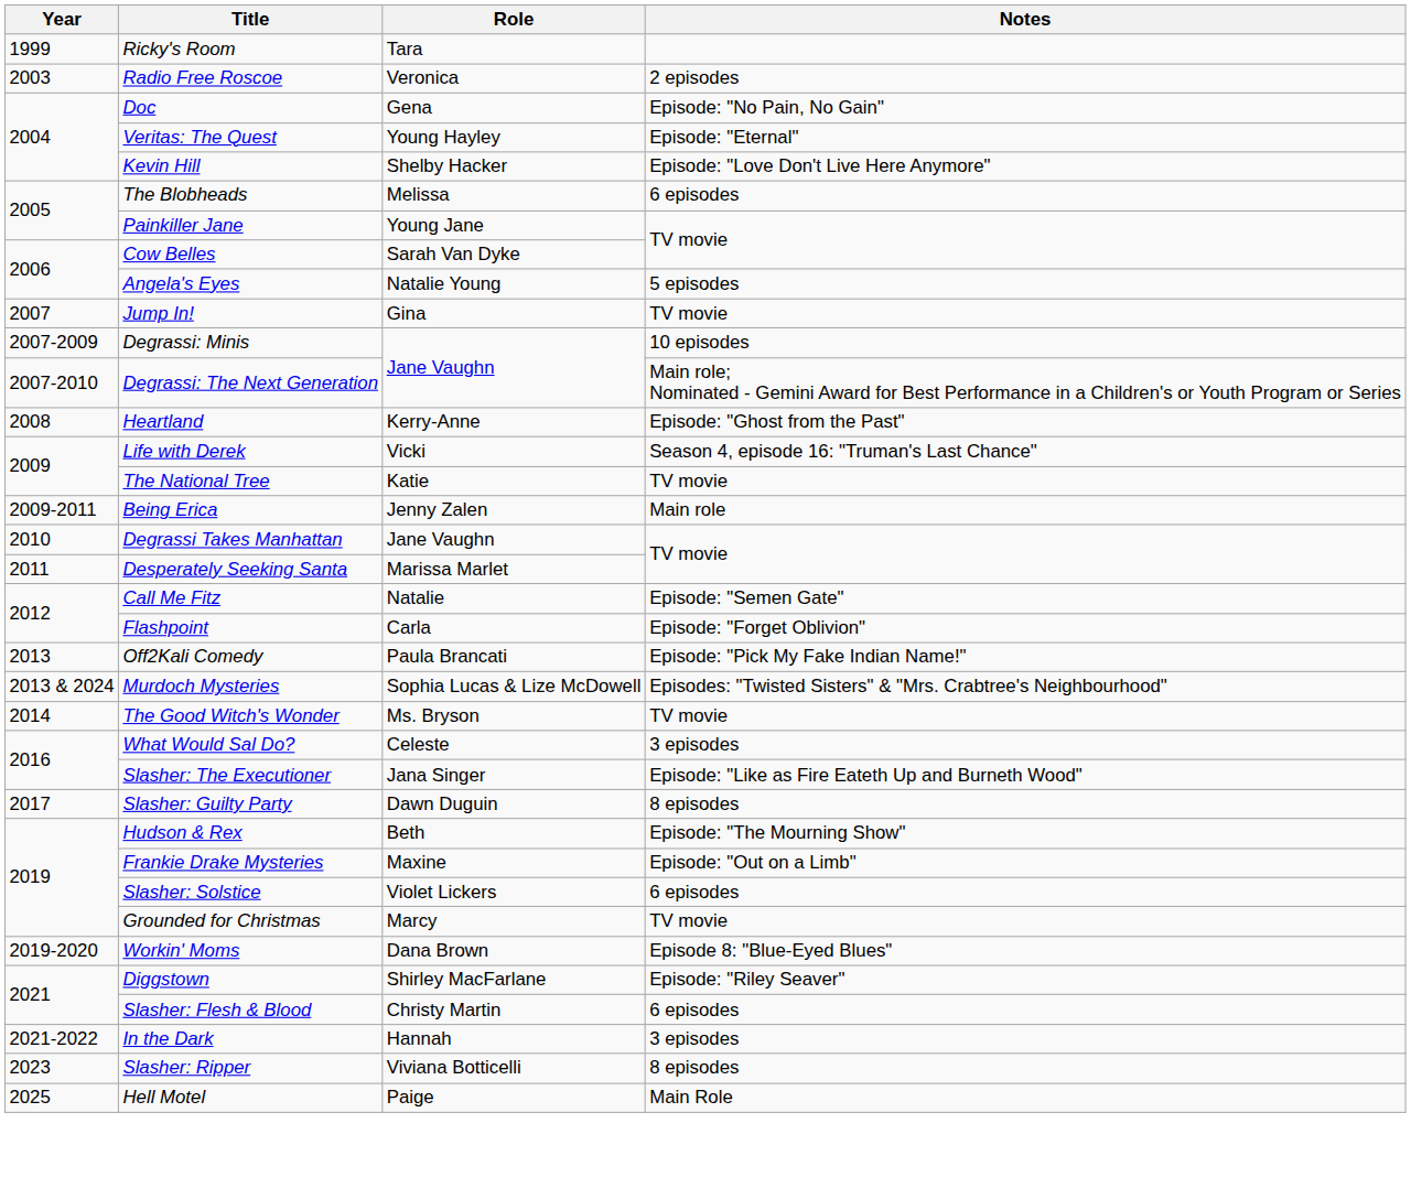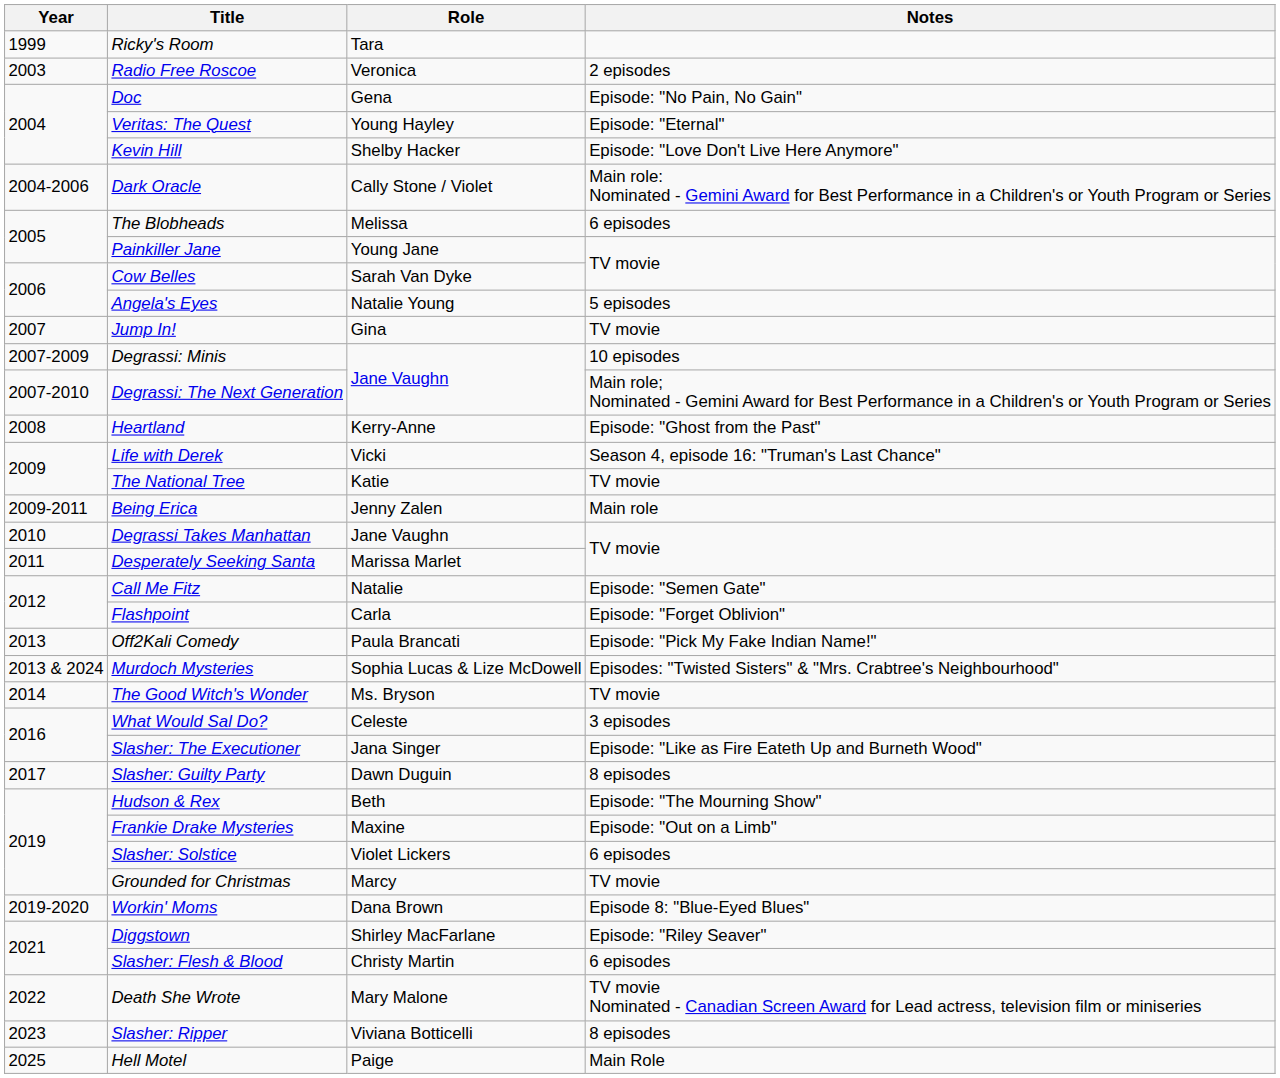+ row: 2004-2006 | Dark Oracle | Cally Stone / Violet | Main role: Nominated - Gemini Award for Best Performance in a Children's or Youth Program or Series
- row: 2021-2022 | In the Dark | Hannah | 3 episodes
+ row: 2022 | Death She Wrote | Mary Malone | TV movie Nominated - Canadian Screen Award for Lead actress, television film or miniseries
